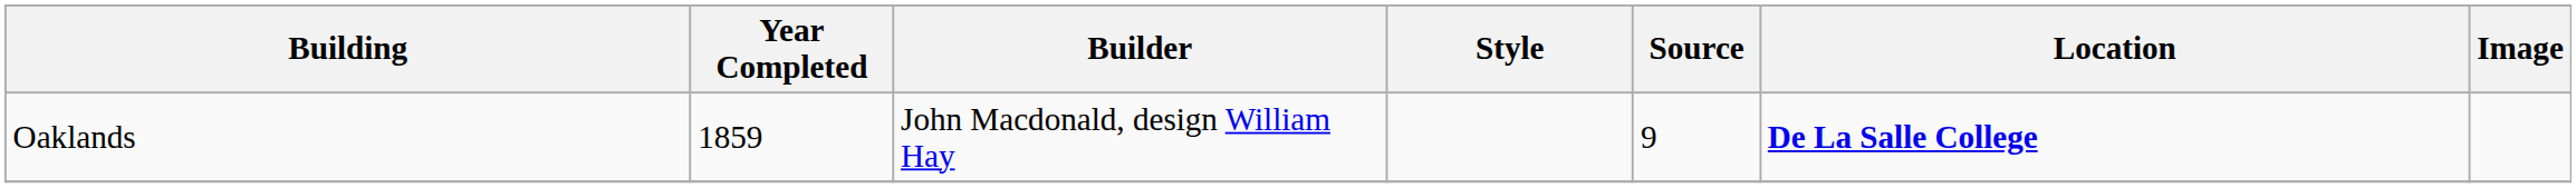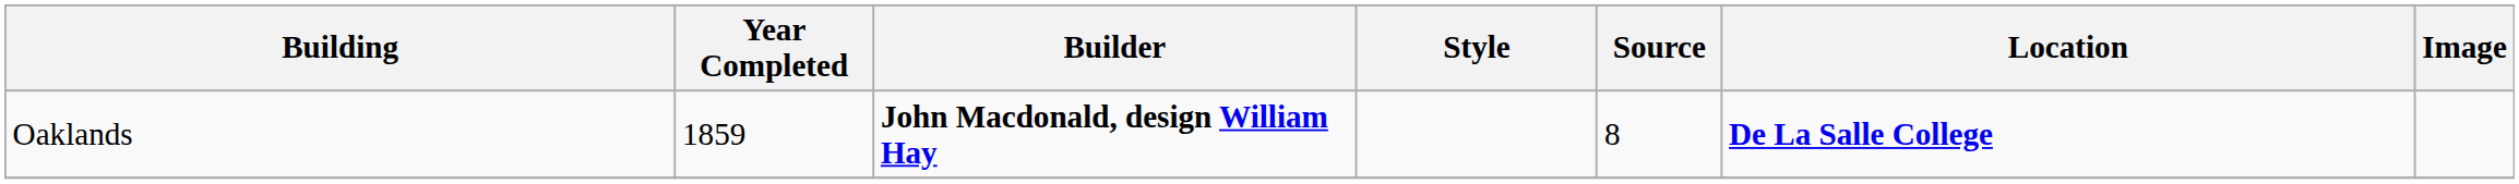Oaklands | Builder: normal -> bold
Oaklands | Source: 9 -> 8
